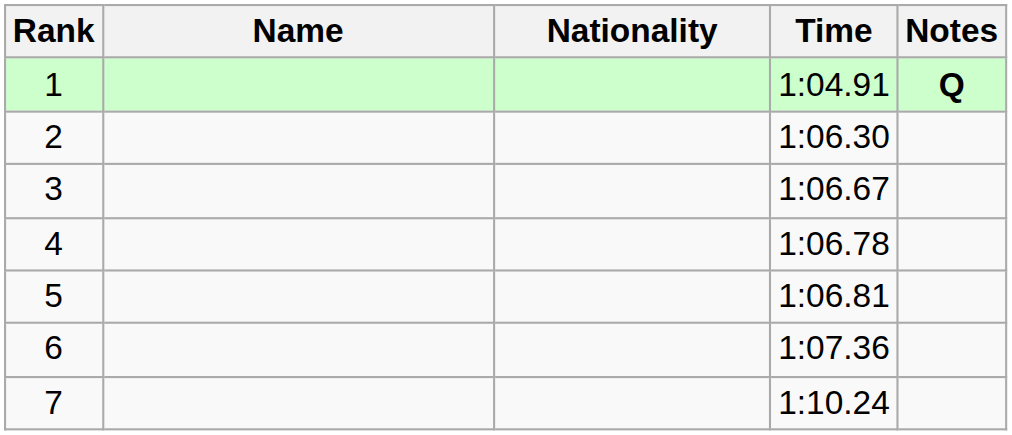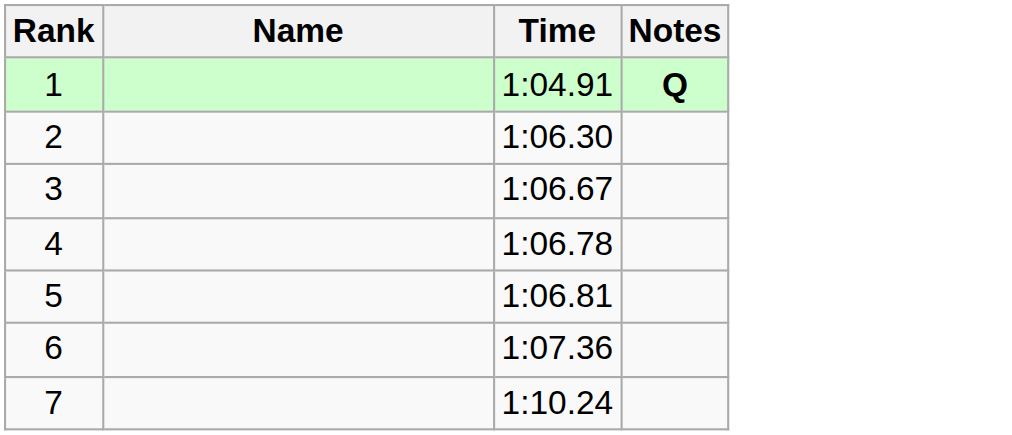- column: Nationality
